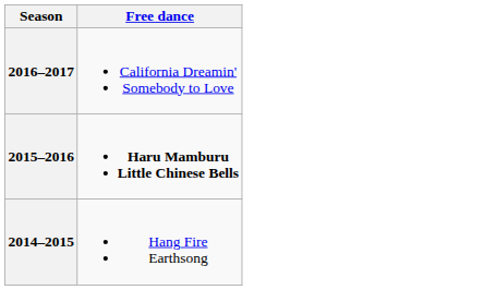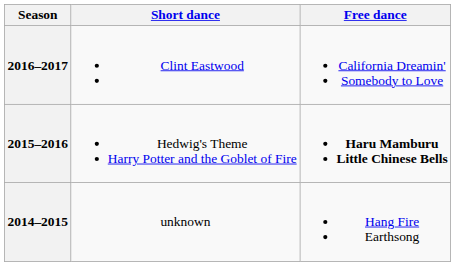+ column: Short dance | Clint Eastwood | Hedwig's Theme Harry Potter and the Goblet of Fire | unknown
